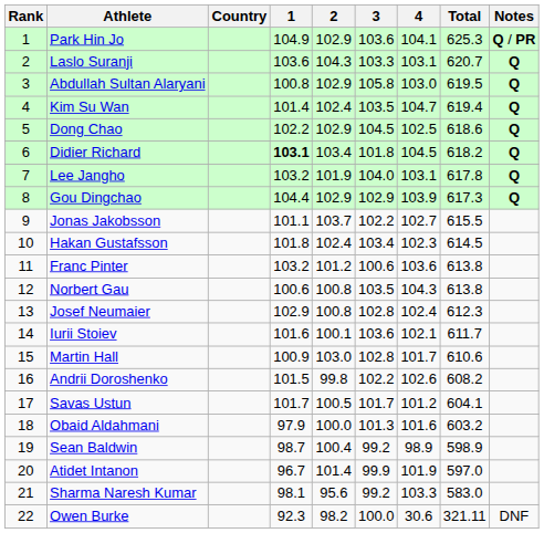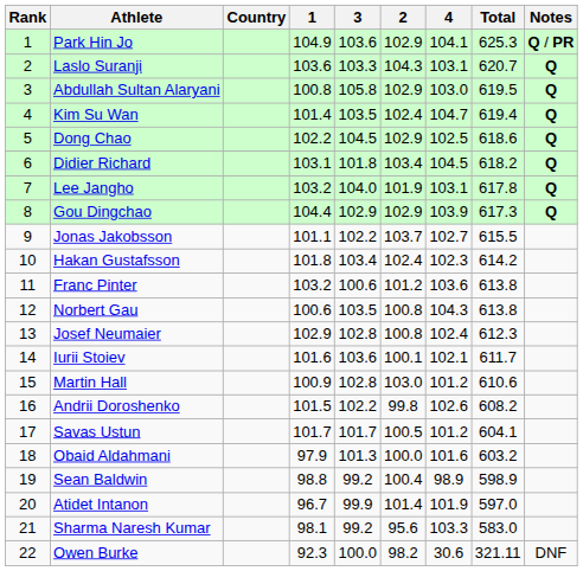columns swapped: 2 <-> 3
Didier Richard | 1: bold -> normal
Hakan Gustafsson | Total: 614.5 -> 614.2
Martin Hall | 4: 101.7 -> 101.2
Sean Baldwin | 1: 98.7 -> 98.8
